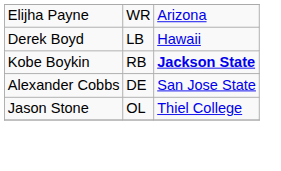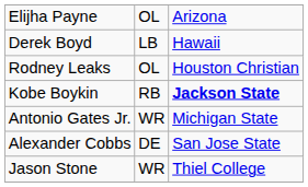Elijha Payne | column 2: WR -> OL
+ row: Rodney Leaks | OL | Houston Christian
+ row: Antonio Gates Jr. | WR | Michigan State
Jason Stone | column 2: OL -> WR
